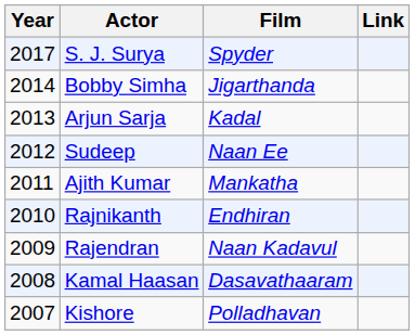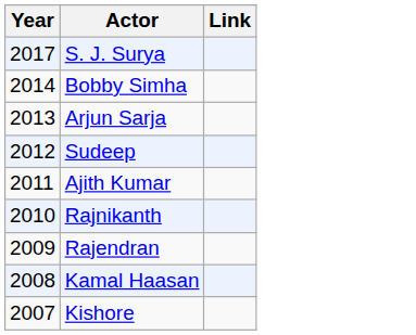- column: Film | Spyder | Jigarthanda | Kadal | Naan Ee | Mankatha | Endhiran | Naan Kadavul | Dasavathaaram | Polladhavan
